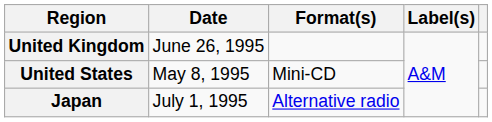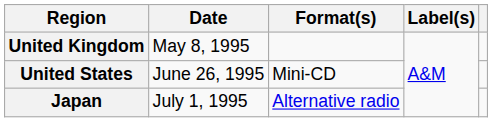United Kingdom | Date: June 26, 1995 -> May 8, 1995
United States | Date: May 8, 1995 -> June 26, 1995
